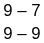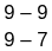rows swapped: 9 – 7 <-> 9 – 9
